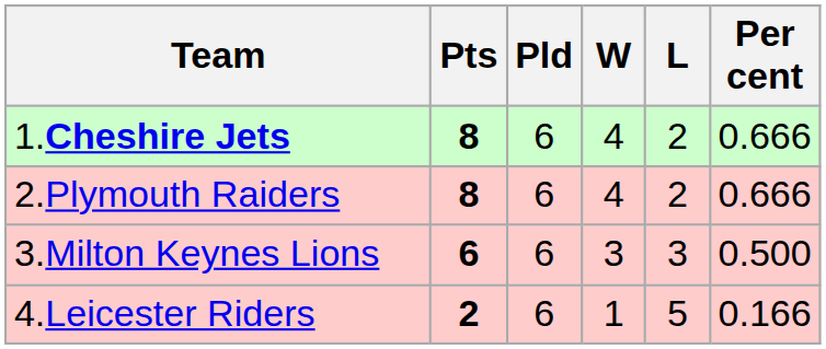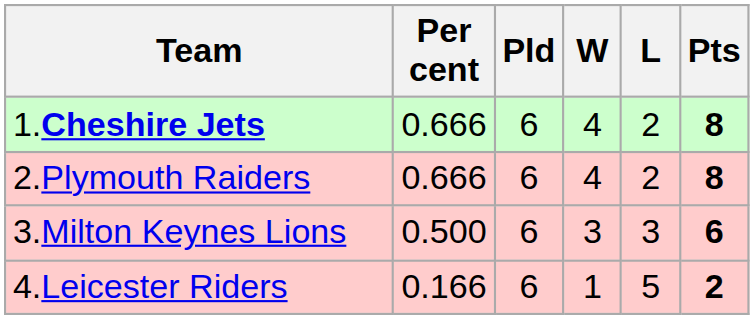columns swapped: Pts <-> Per cent
